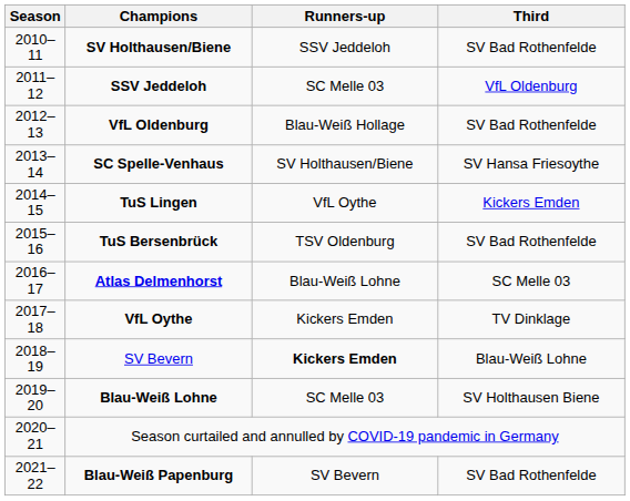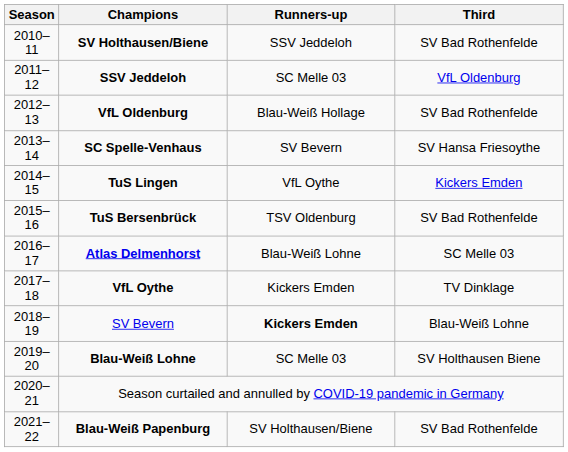SC Spelle-Venhaus | Runners-up: SV Holthausen/Biene -> SV Bevern
Blau-Weiß Papenburg | Runners-up: SV Bevern -> SV Holthausen/Biene
